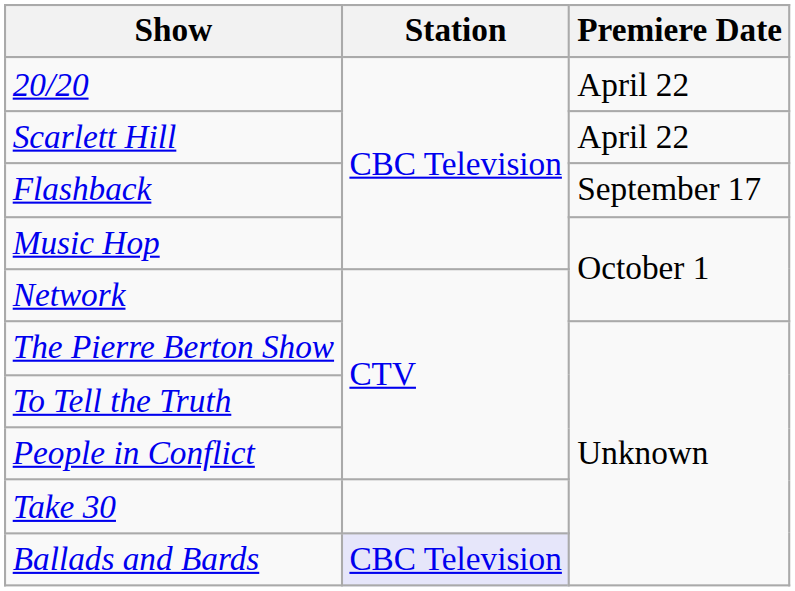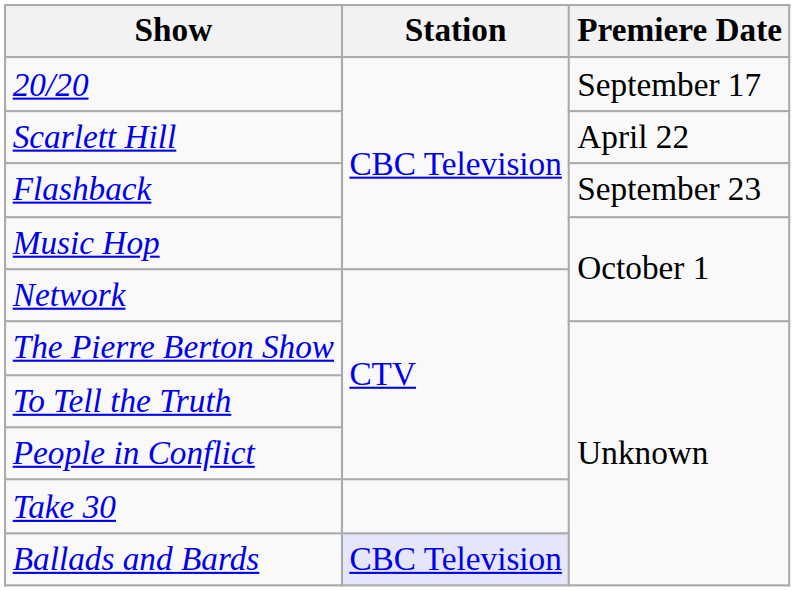20/20 | Premiere Date: April 22 -> September 17
Flashback | Premiere Date: September 17 -> September 23
